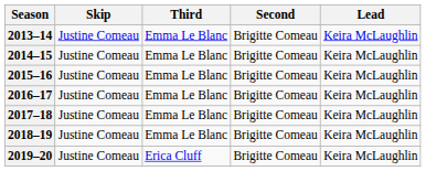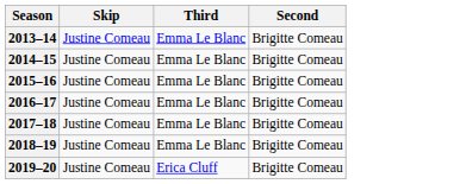- column: Lead | Keira McLaughlin | Keira McLaughlin | Keira McLaughlin | Keira McLaughlin | Keira McLaughlin | Keira McLaughlin | Keira McLaughlin
